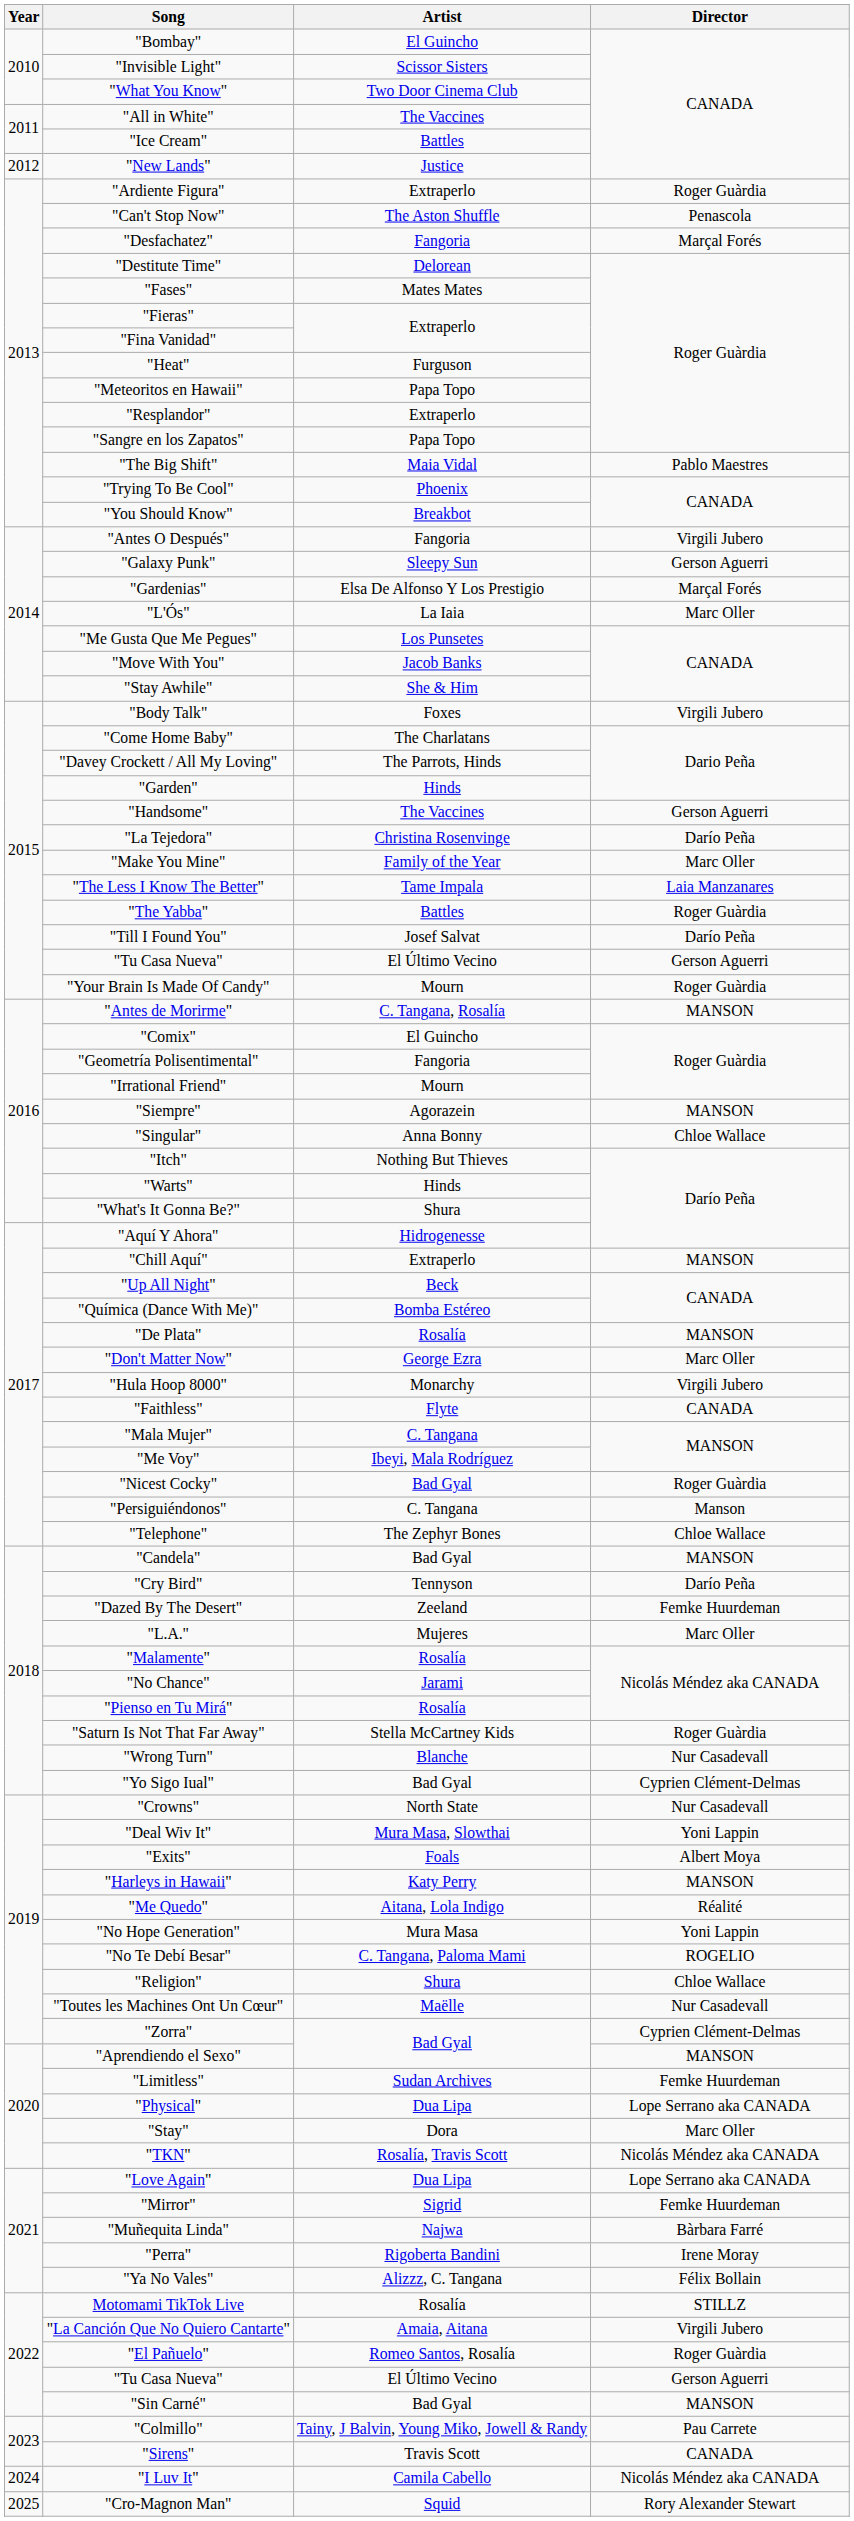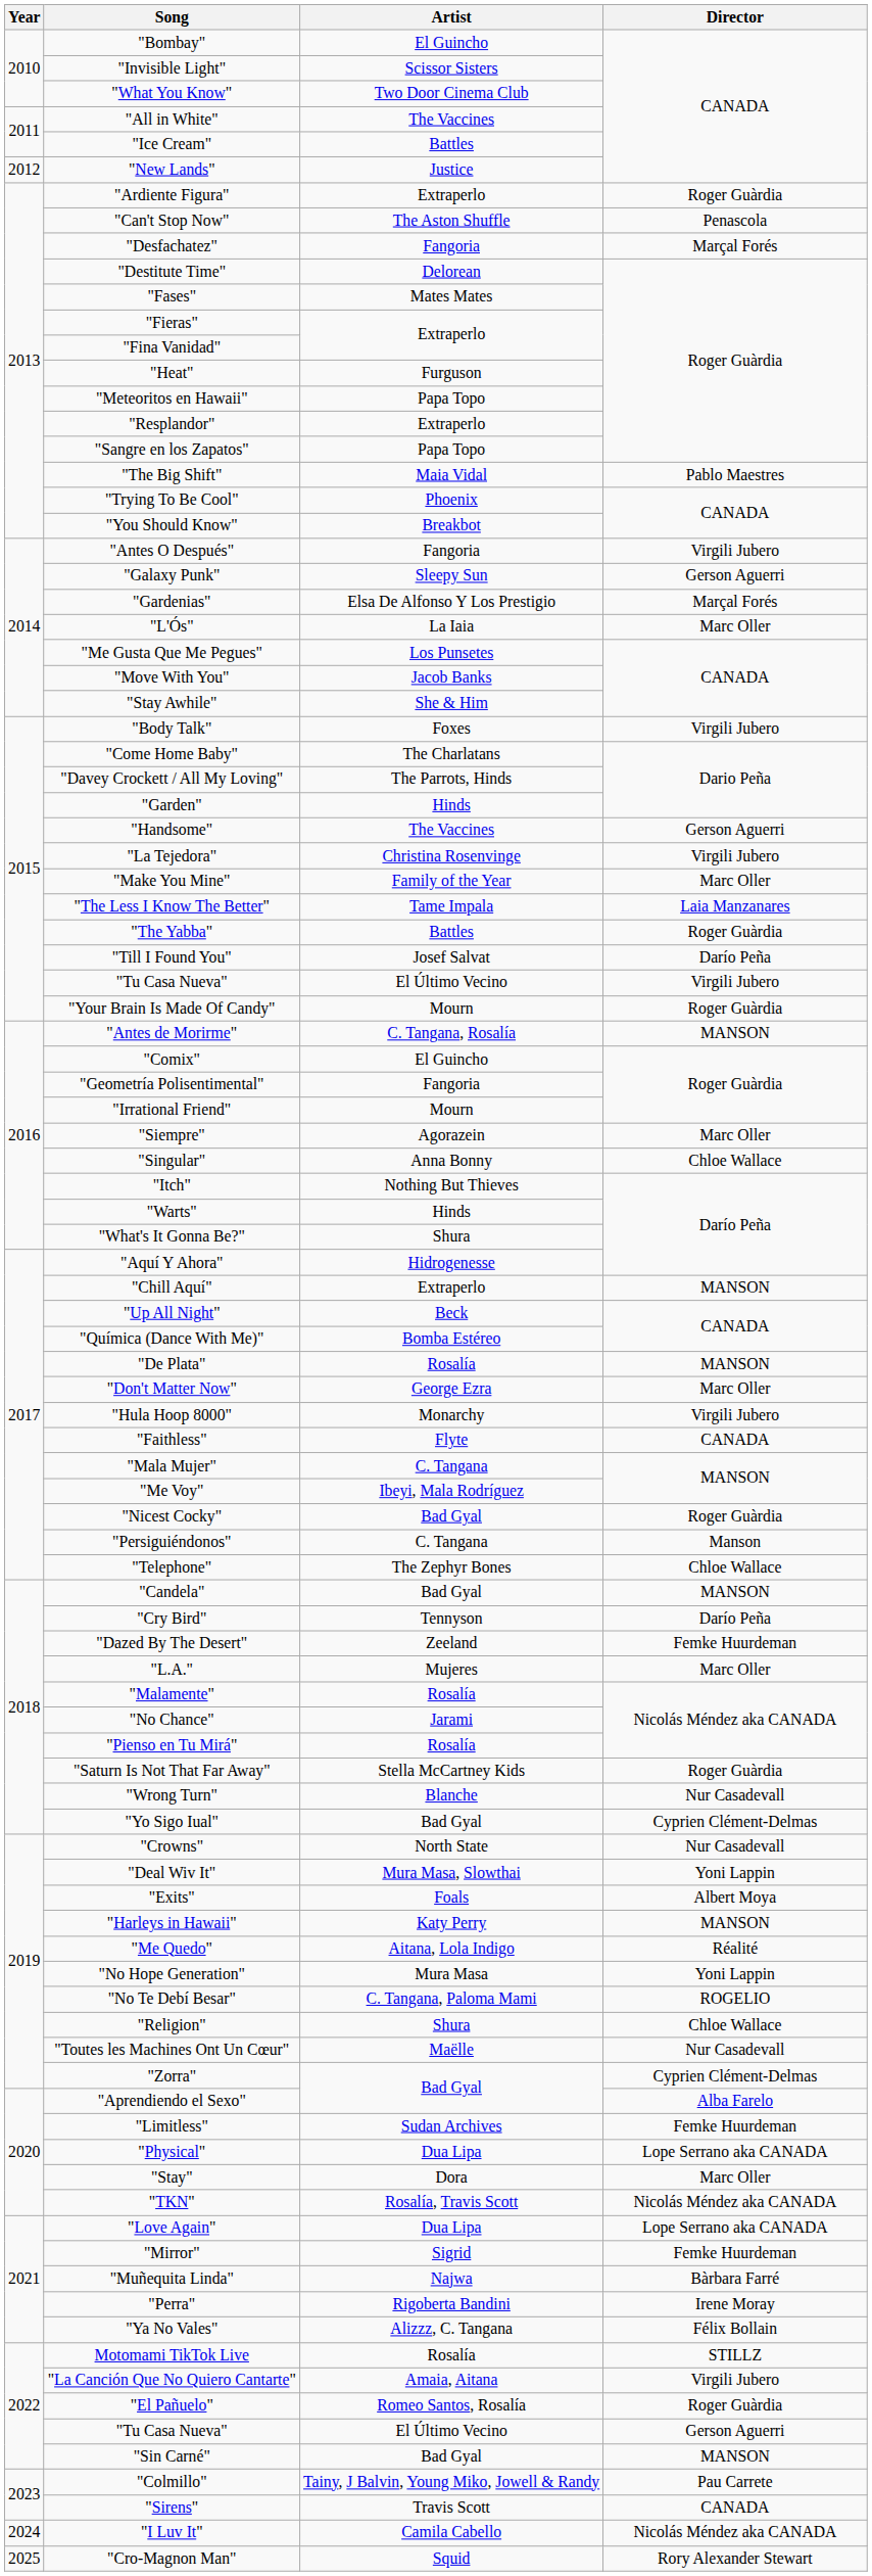"La Tejedora" | Director: Darío Peña -> Virgili Jubero
2015 / "Tu Casa Nueva" | Director: Gerson Aguerri -> Virgili Jubero
"Siempre" | Director: MANSON -> Marc Oller
"Aprendiendo el Sexo" | Director: MANSON -> Alba Farelo
